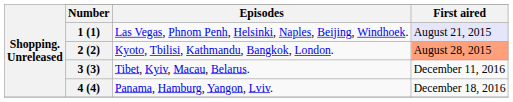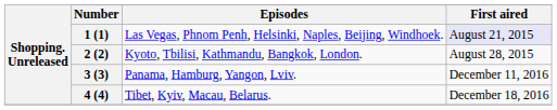2 (2) | First aired: lightsalmon background -> no background
3 (3) | Episodes: Tibet, Kyiv, Macau, Belarus. -> Panama, Hamburg, Yangon, Lviv.
4 (4) | Episodes: Panama, Hamburg, Yangon, Lviv. -> Tibet, Kyiv, Macau, Belarus.
